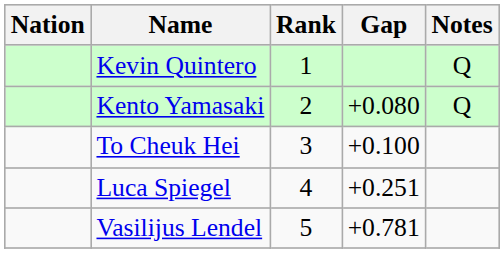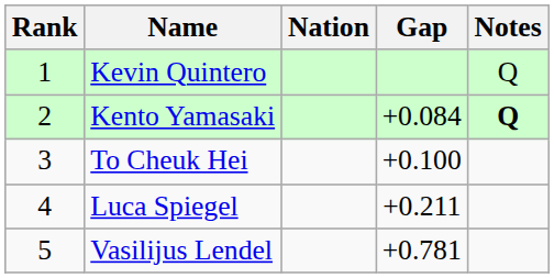columns swapped: Rank <-> Nation
Kento Yamasaki | Gap: +0.080 -> +0.084
Kento Yamasaki | Notes: normal -> bold
Luca Spiegel | Gap: +0.251 -> +0.211
